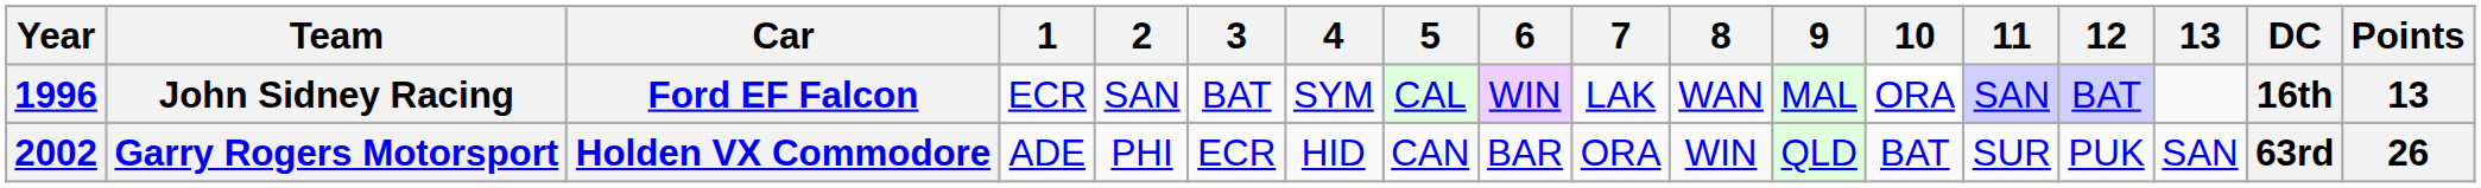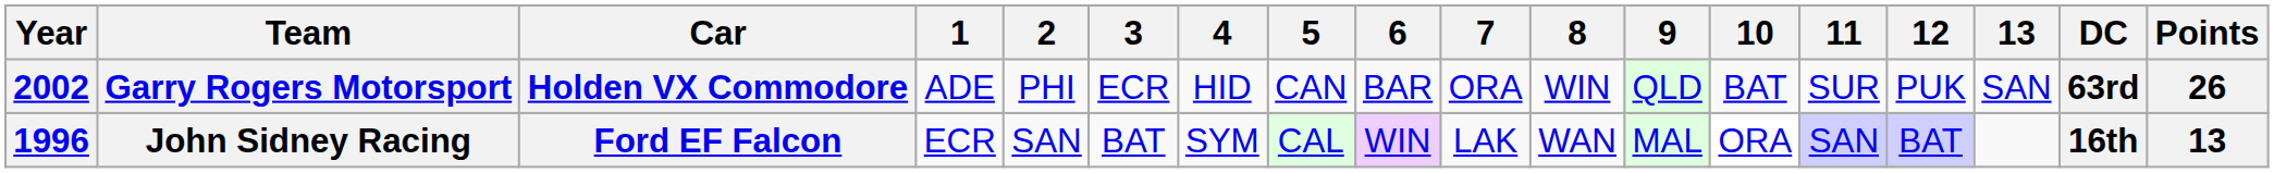rows swapped: John Sidney Racing <-> Garry Rogers Motorsport
